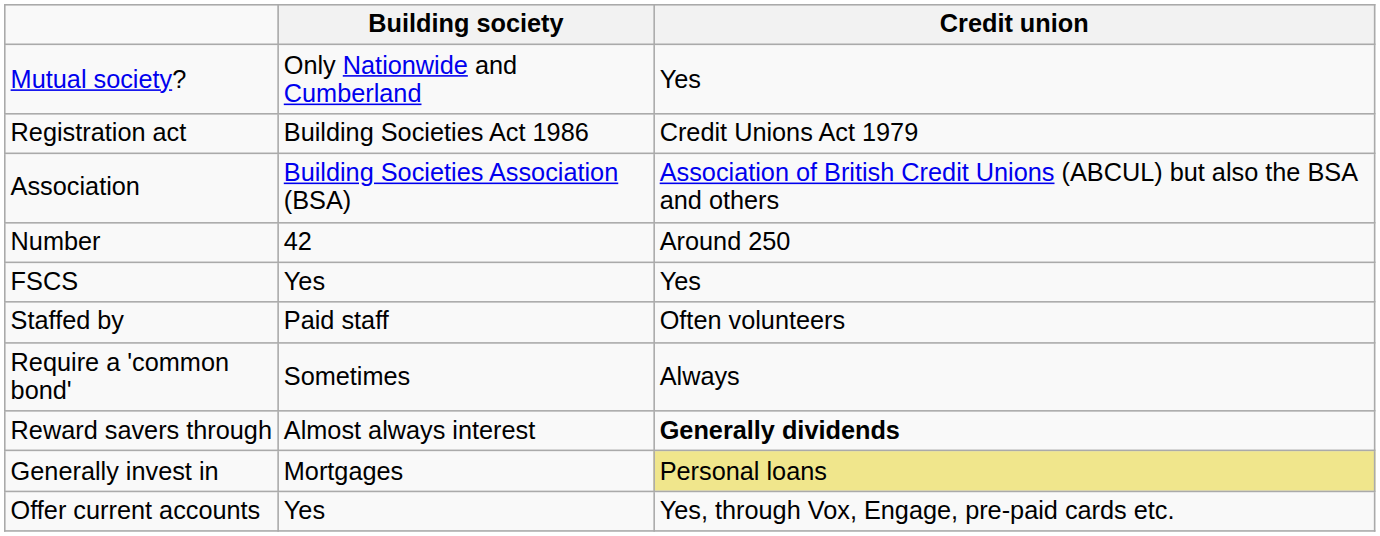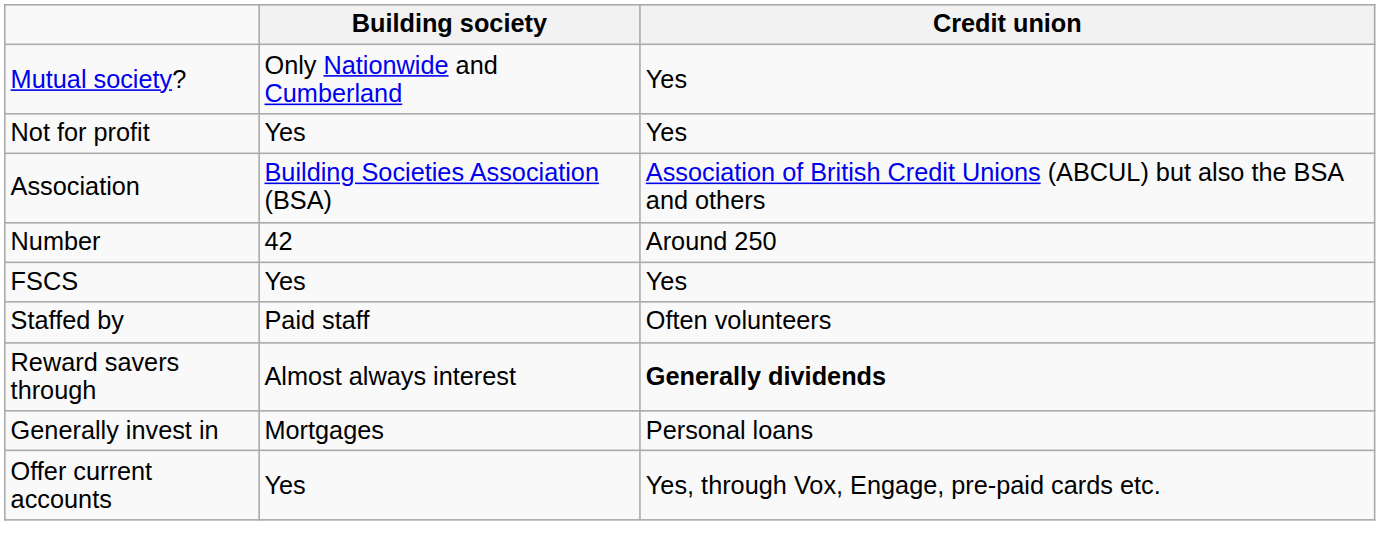+ row: Not for profit | Yes | Yes
- row: Registration act | Building Societies Act 1986 | Credit Unions Act 1979
- row: Require a 'common bond' | Sometimes | Always
Generally invest in | Credit union: khaki background -> no background
